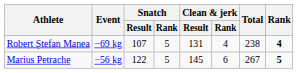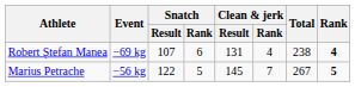Robert Ştefan Manea | Snatch / Rank: 5 -> 6
Marius Petrache | Clean & jerk / Rank: 6 -> 7
